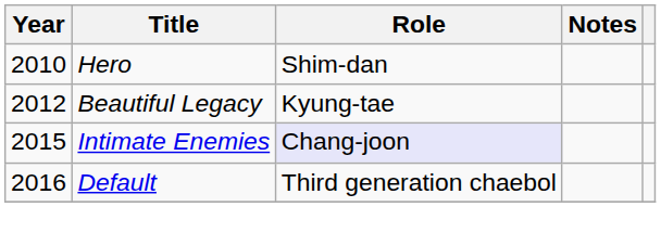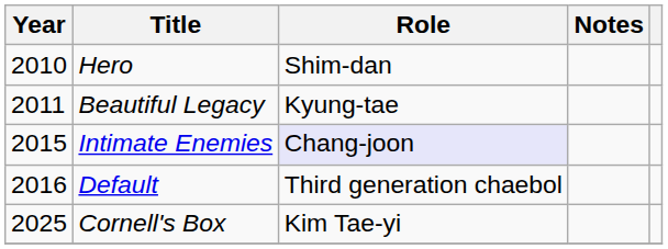Beautiful Legacy | Year: 2012 -> 2011
+ row: 2025 | Cornell's Box | Kim Tae-yi
